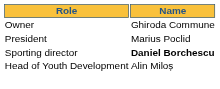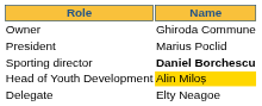Head of Youth Development | Name: no background -> gold background
+ row: Delegate | Elty Neagoe
